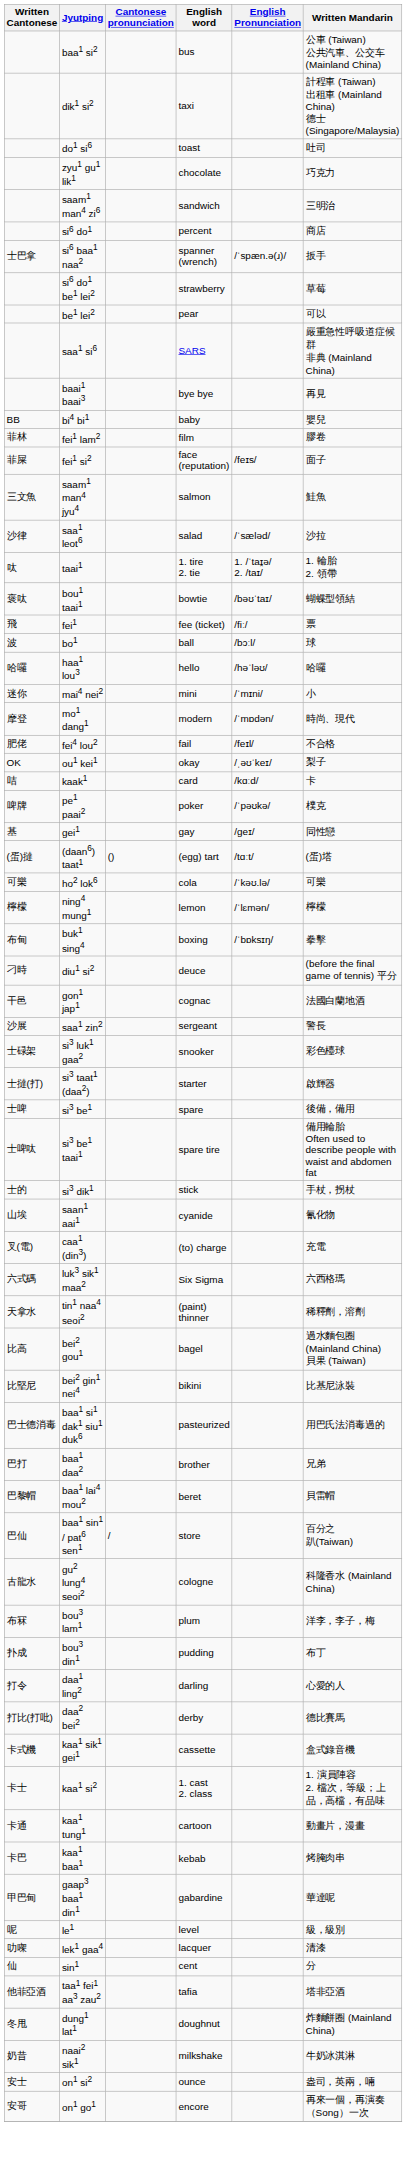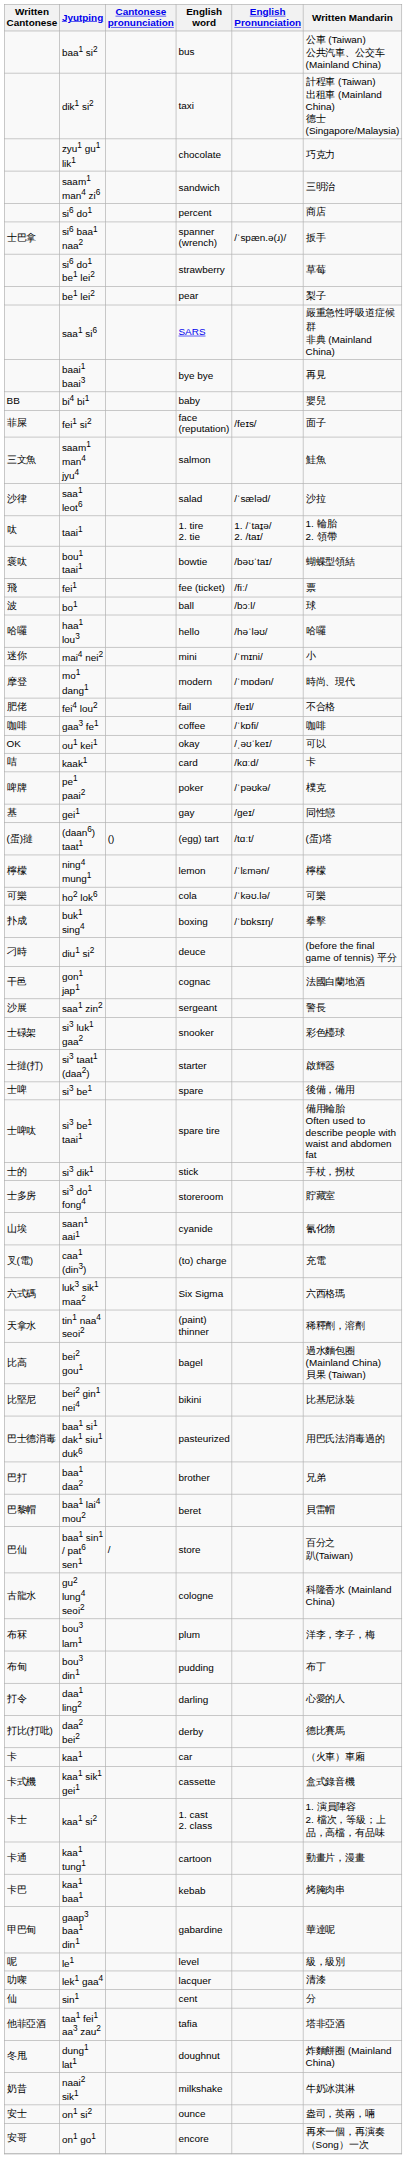- row: do1 si6 | toast | 吐司
be1 lei2 | Written Mandarin: 可以 -> 梨子
- row: 菲林 | fei1 lam2 | film | 膠卷
+ row: 咖啡 | gaa3 fe1 | coffee | /ˈkɒfi/ | 咖啡
ou1 kei1 | Written Mandarin: 梨子 -> 可以
rows swapped: ho2 lok6 <-> ning4 mung1
buk1 sing4 | Written Cantonese: 布甸 -> 扑成
+ row: 士多房 | si3 do1 fong4 | storeroom | 貯藏室
bou3 din1 | Written Cantonese: 扑成 -> 布甸
+ row: 卡 | kaa1 | car | （火車）車廂
